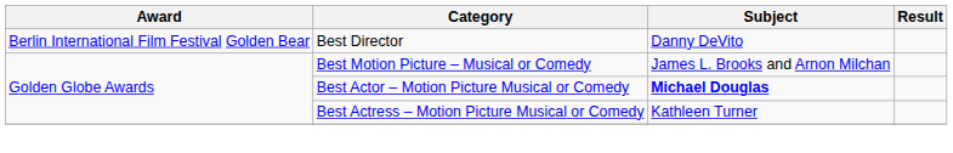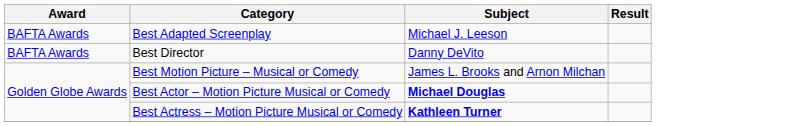+ row: BAFTA Awards | Best Adapted Screenplay | Michael J. Leeson
Best Director | Award: Berlin International Film Festival Golden Bear -> BAFTA Awards
Best Actress – Motion Picture Musical or Comedy | Subject: normal -> bold
